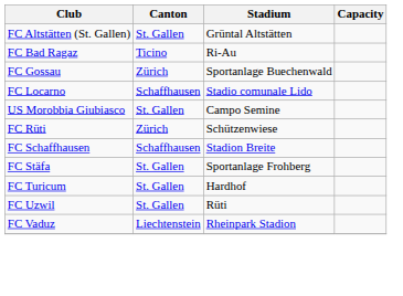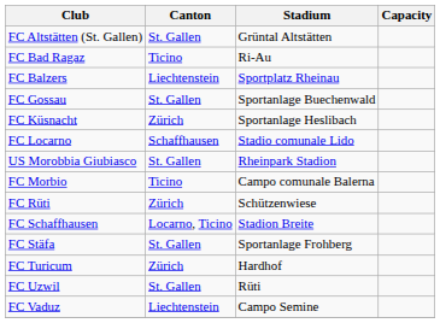+ row: FC Balzers | Liechtenstein | Sportplatz Rheinau
FC Gossau | Canton: Zürich -> St. Gallen
+ row: FC Küsnacht | Zürich | Sportanlage Heslibach
US Morobbia Giubiasco | Stadium: Campo Semine -> Rheinpark Stadion
+ row: FC Morbio | Ticino | Campo comunale Balerna
FC Schaffhausen | Canton: Schaffhausen -> Locarno, Ticino
FC Turicum | Canton: St. Gallen -> Zürich
FC Vaduz | Stadium: Rheinpark Stadion -> Campo Semine
